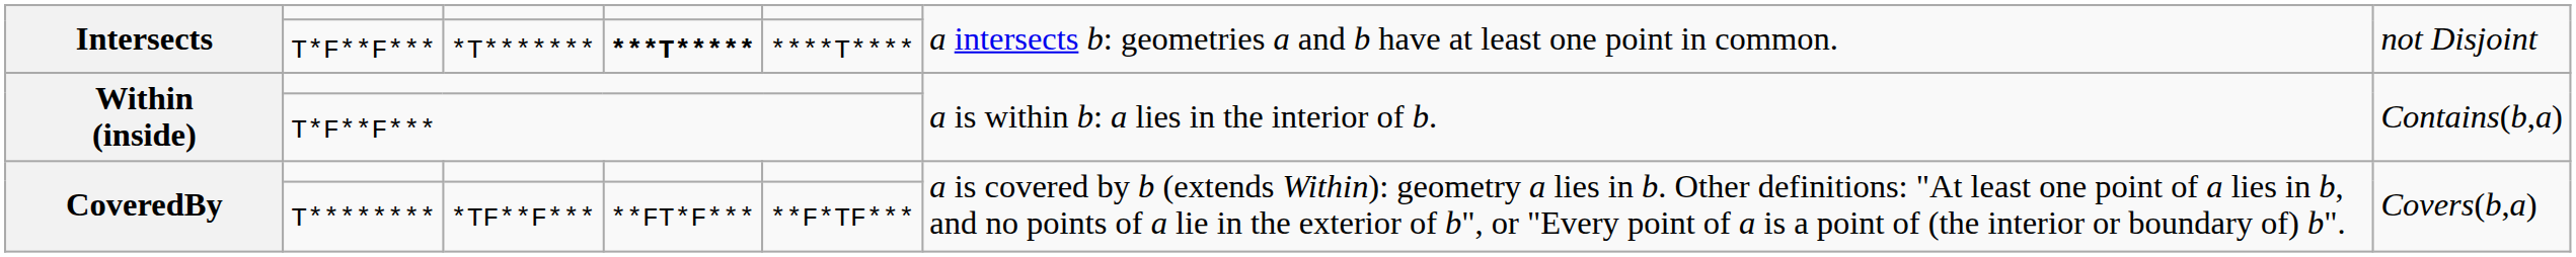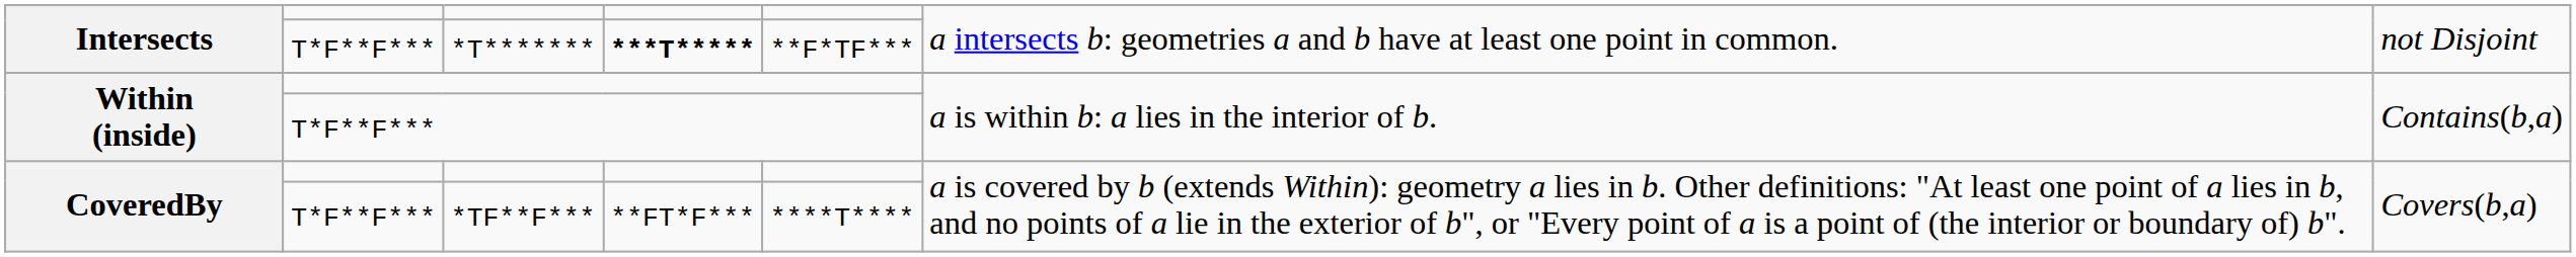*T******* | column 5: ****T**** -> **F*TF***
*TF**F*** | column 2: T******** -> T*F**F***
*TF**F*** | column 5: **F*TF*** -> ****T****
